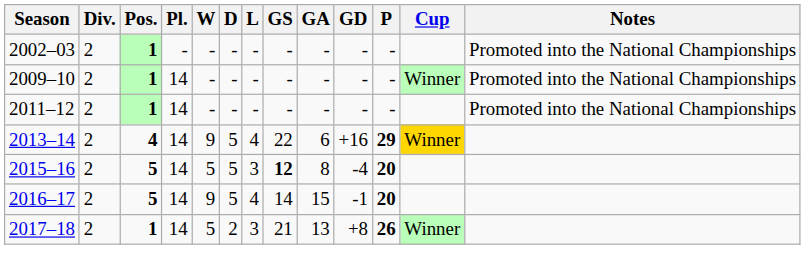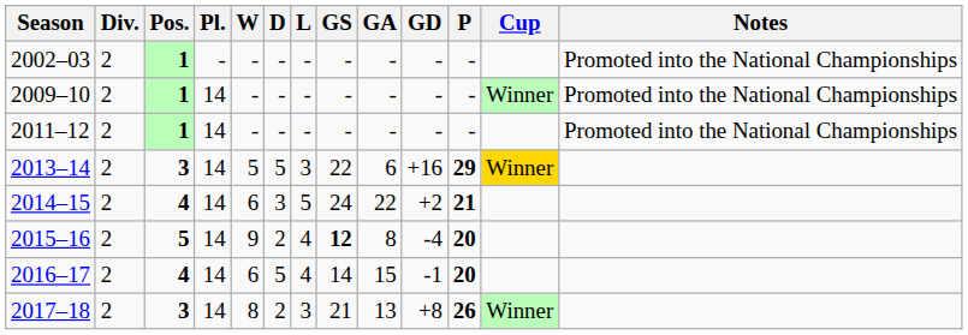2013–14 | Pos.: 4 -> 3
2013–14 | W: 9 -> 5
2013–14 | L: 4 -> 3
+ row: 2014–15 | 2 | 4 | 14 | 6 | 3 | 5 | 24 | 22 | +2 | 21
2015–16 | W: 5 -> 9
2015–16 | D: 5 -> 2
2015–16 | L: 3 -> 4
2016–17 | Pos.: 5 -> 4
2016–17 | W: 9 -> 6
2017–18 | Pos.: 1 -> 3
2017–18 | W: 5 -> 8
